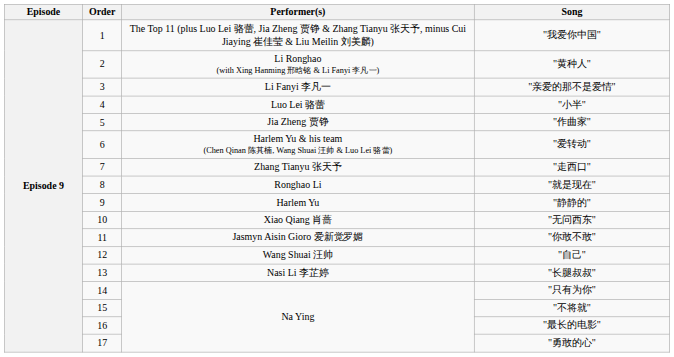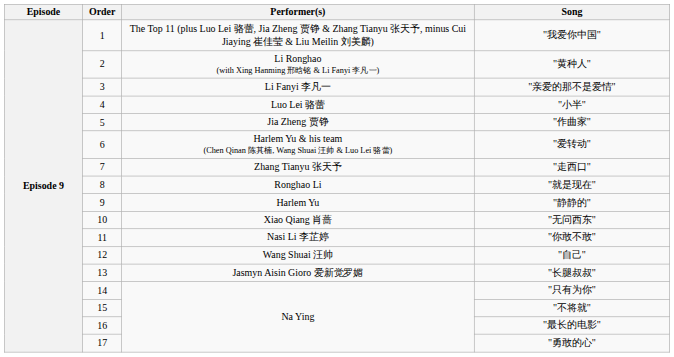"你敢不敢" | Performer(s): Jasmyn Aisin Gioro 爱新觉罗媚 -> Nasi Li 李芷婷
"长腿叔叔" | Performer(s): Nasi Li 李芷婷 -> Jasmyn Aisin Gioro 爱新觉罗媚
